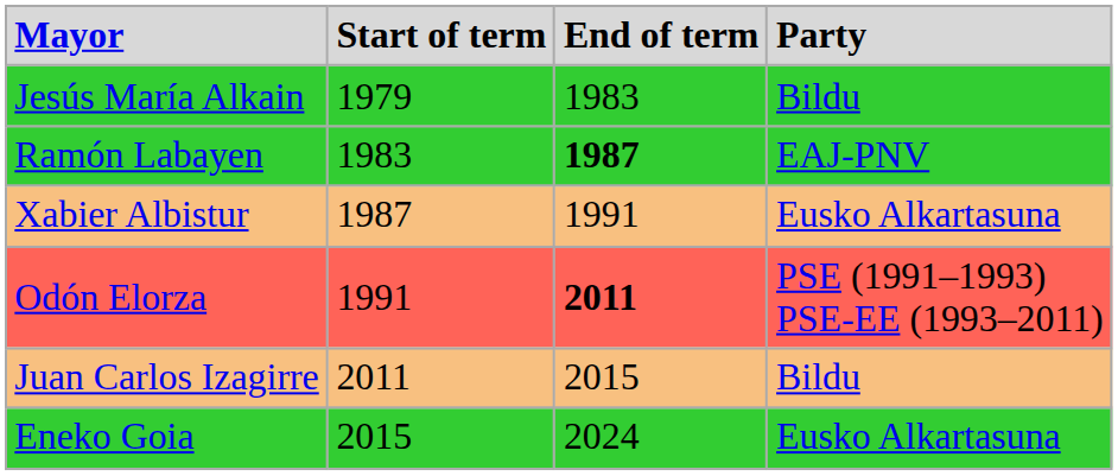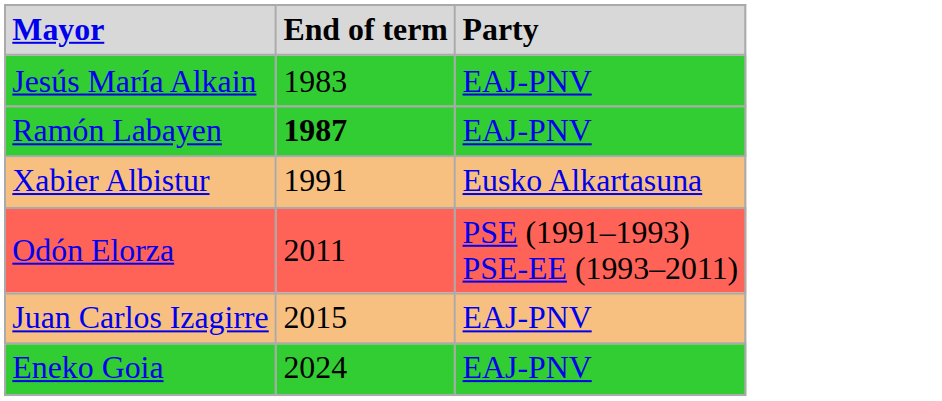- column: Start of term | 1979 | 1983 | 1987 | 1991 | 2011 | 2015
Jesús María Alkain | Party: Bildu -> EAJ-PNV
Odón Elorza | End of term: bold -> normal
Juan Carlos Izagirre | Party: Bildu -> EAJ-PNV
Eneko Goia | Party: Eusko Alkartasuna -> EAJ-PNV
